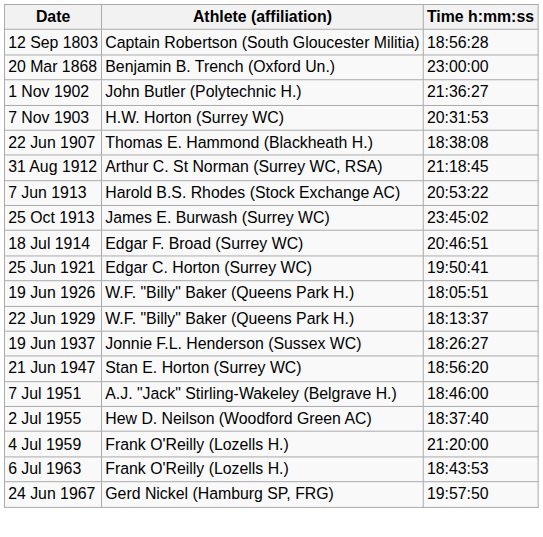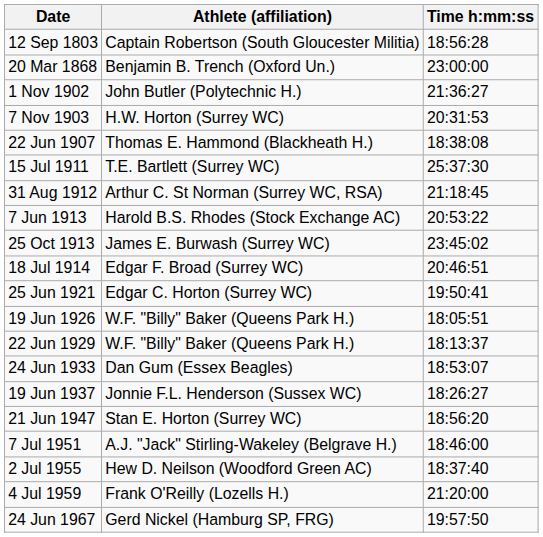+ row: 15 Jul 1911 | T.E. Bartlett (Surrey WC) | 25:37:30
+ row: 24 Jun 1933 | Dan Gum (Essex Beagles) | 18:53:07
- row: 6 Jul 1963 | Frank O'Reilly (Lozells H.) | 18:43:53
